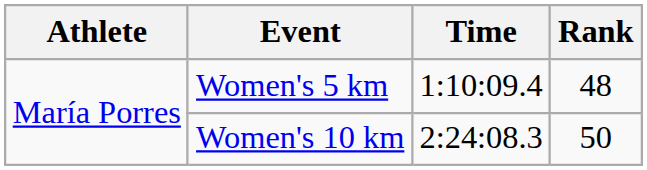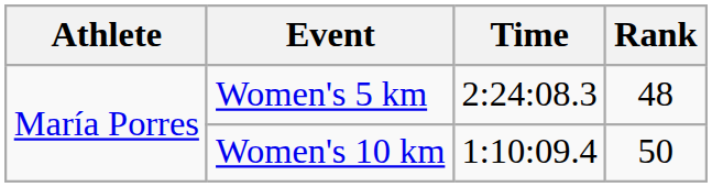Women's 5 km | Time: 1:10:09.4 -> 2:24:08.3
Women's 10 km | Time: 2:24:08.3 -> 1:10:09.4
